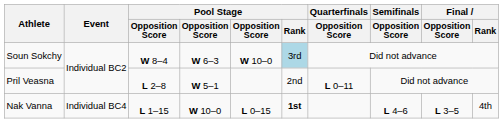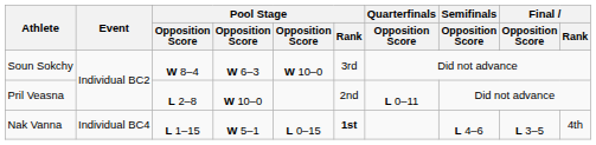Soun Sokchy | Pool Stage / Rank: lightblue background -> no background
Pril Veasna | column 4: W 5–1 -> W 10–0
Nak Vanna | column 4: W 10–0 -> W 5–1
